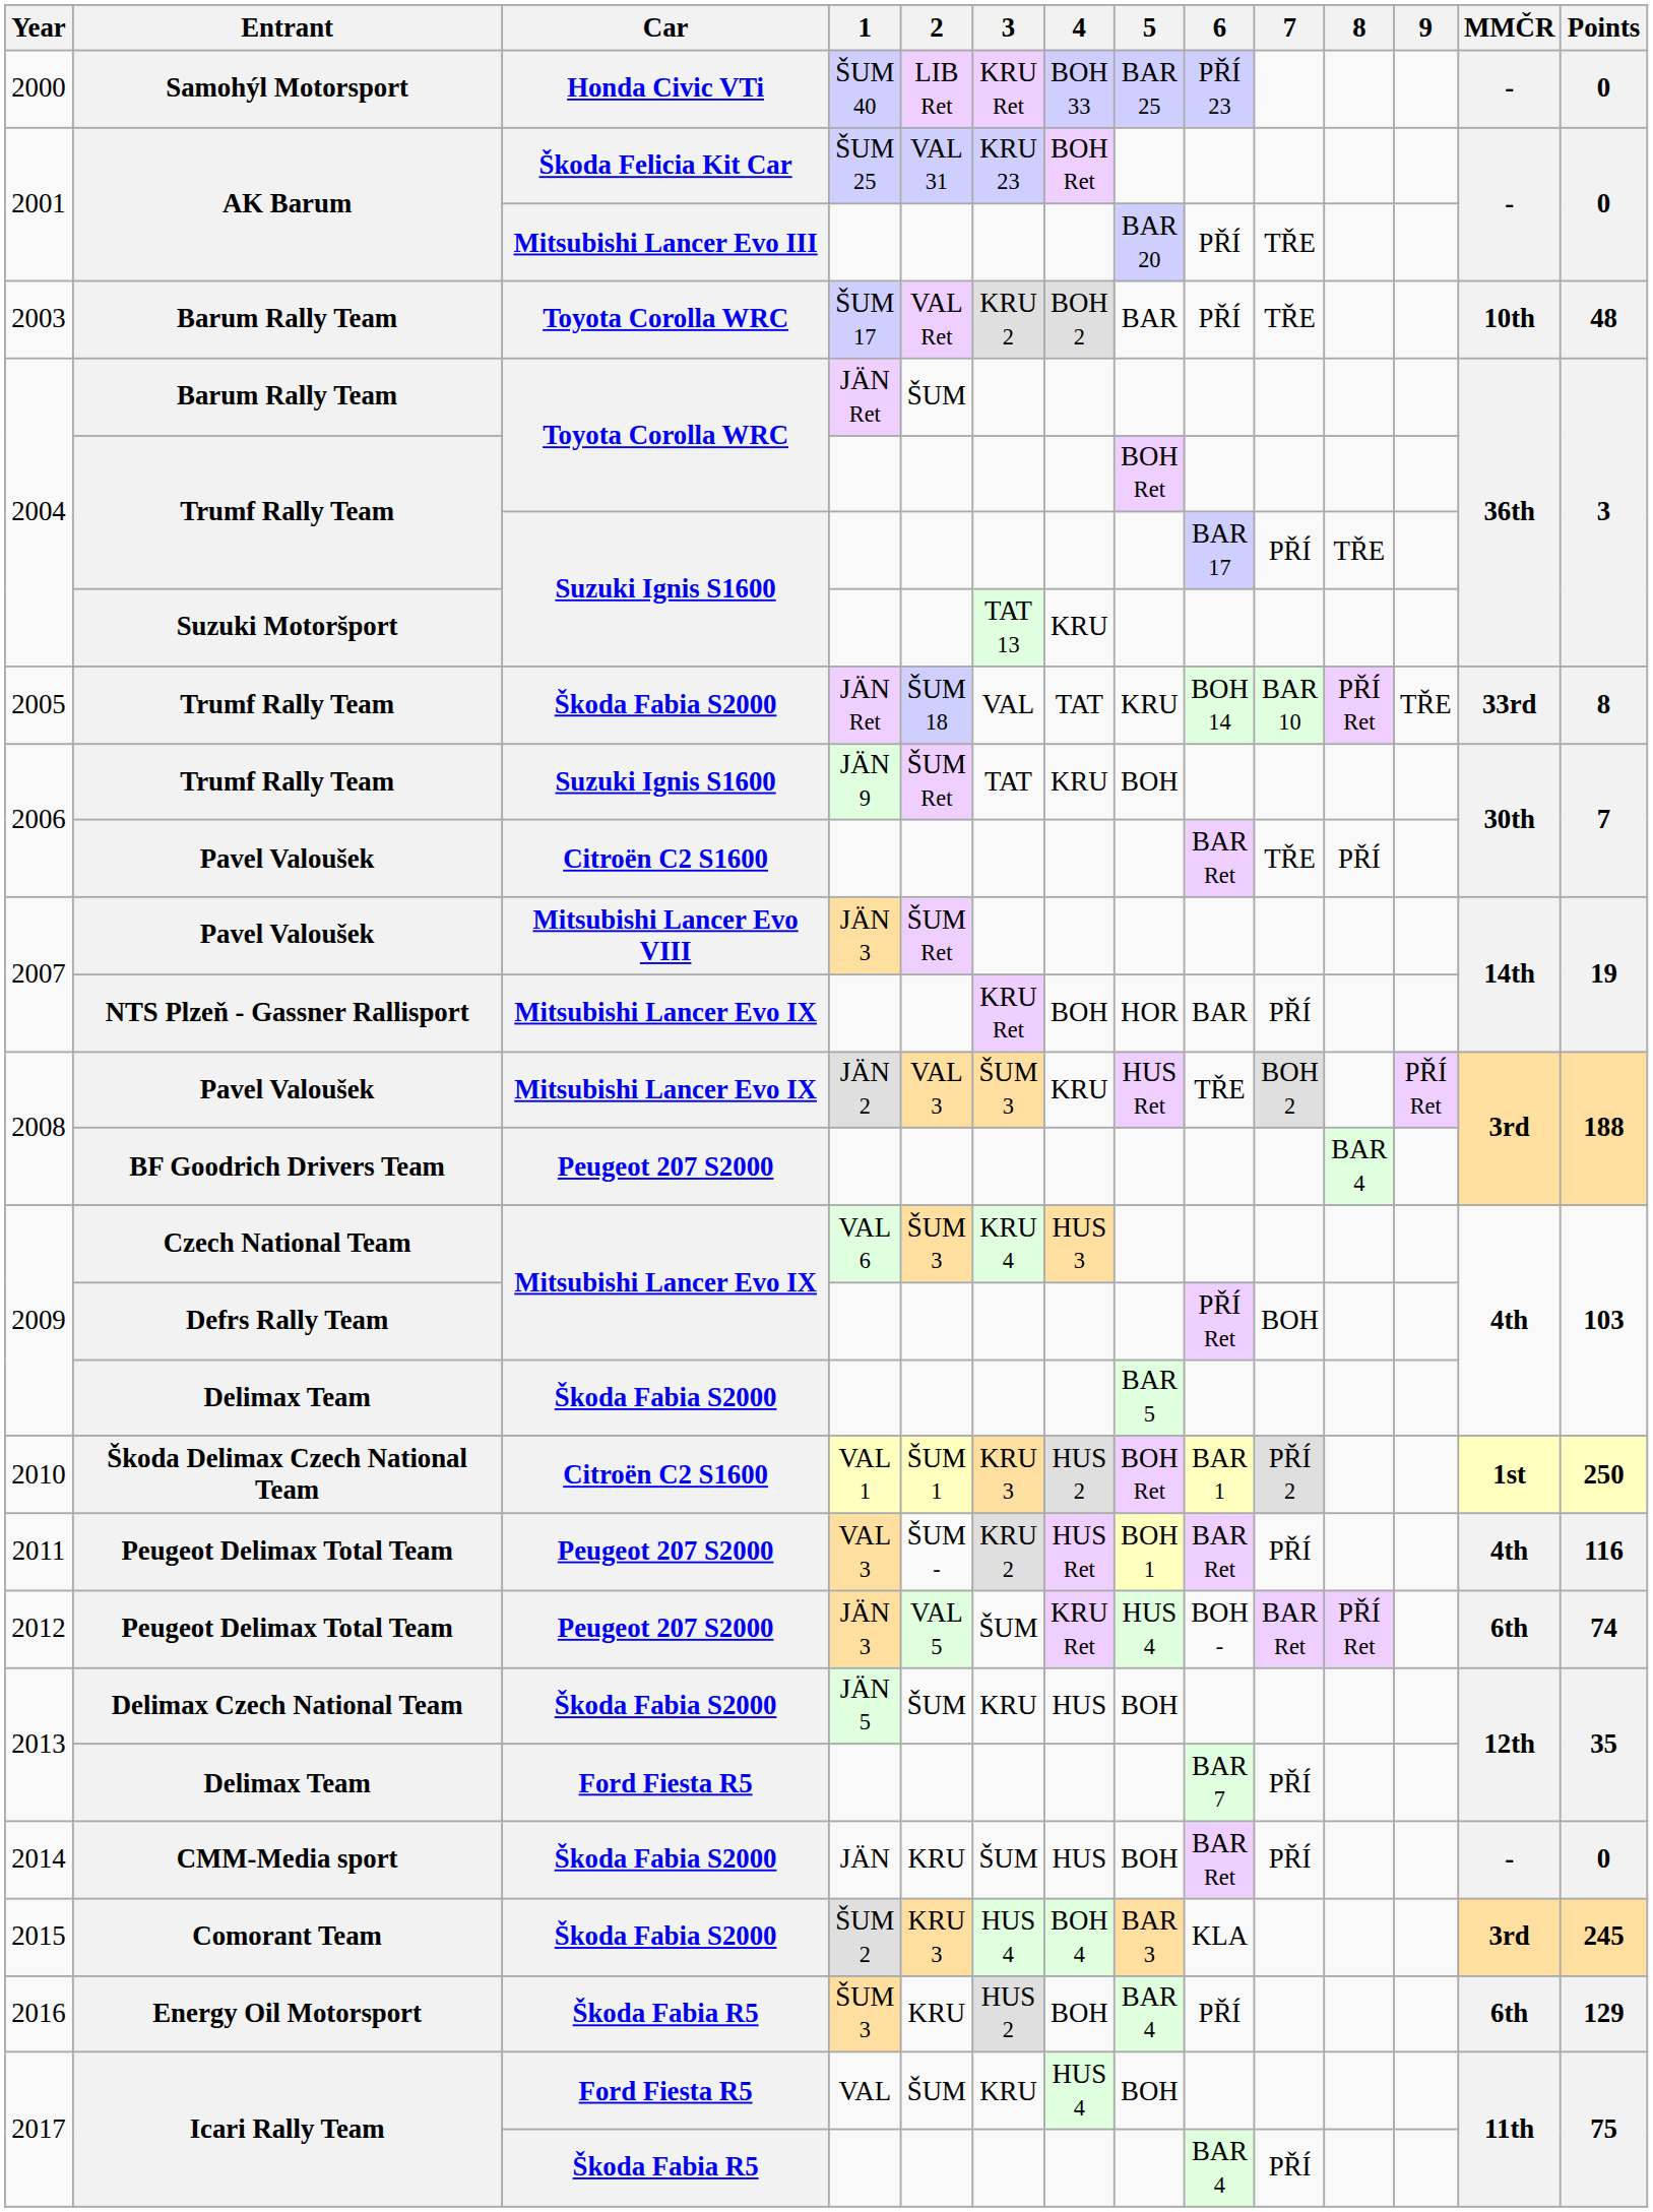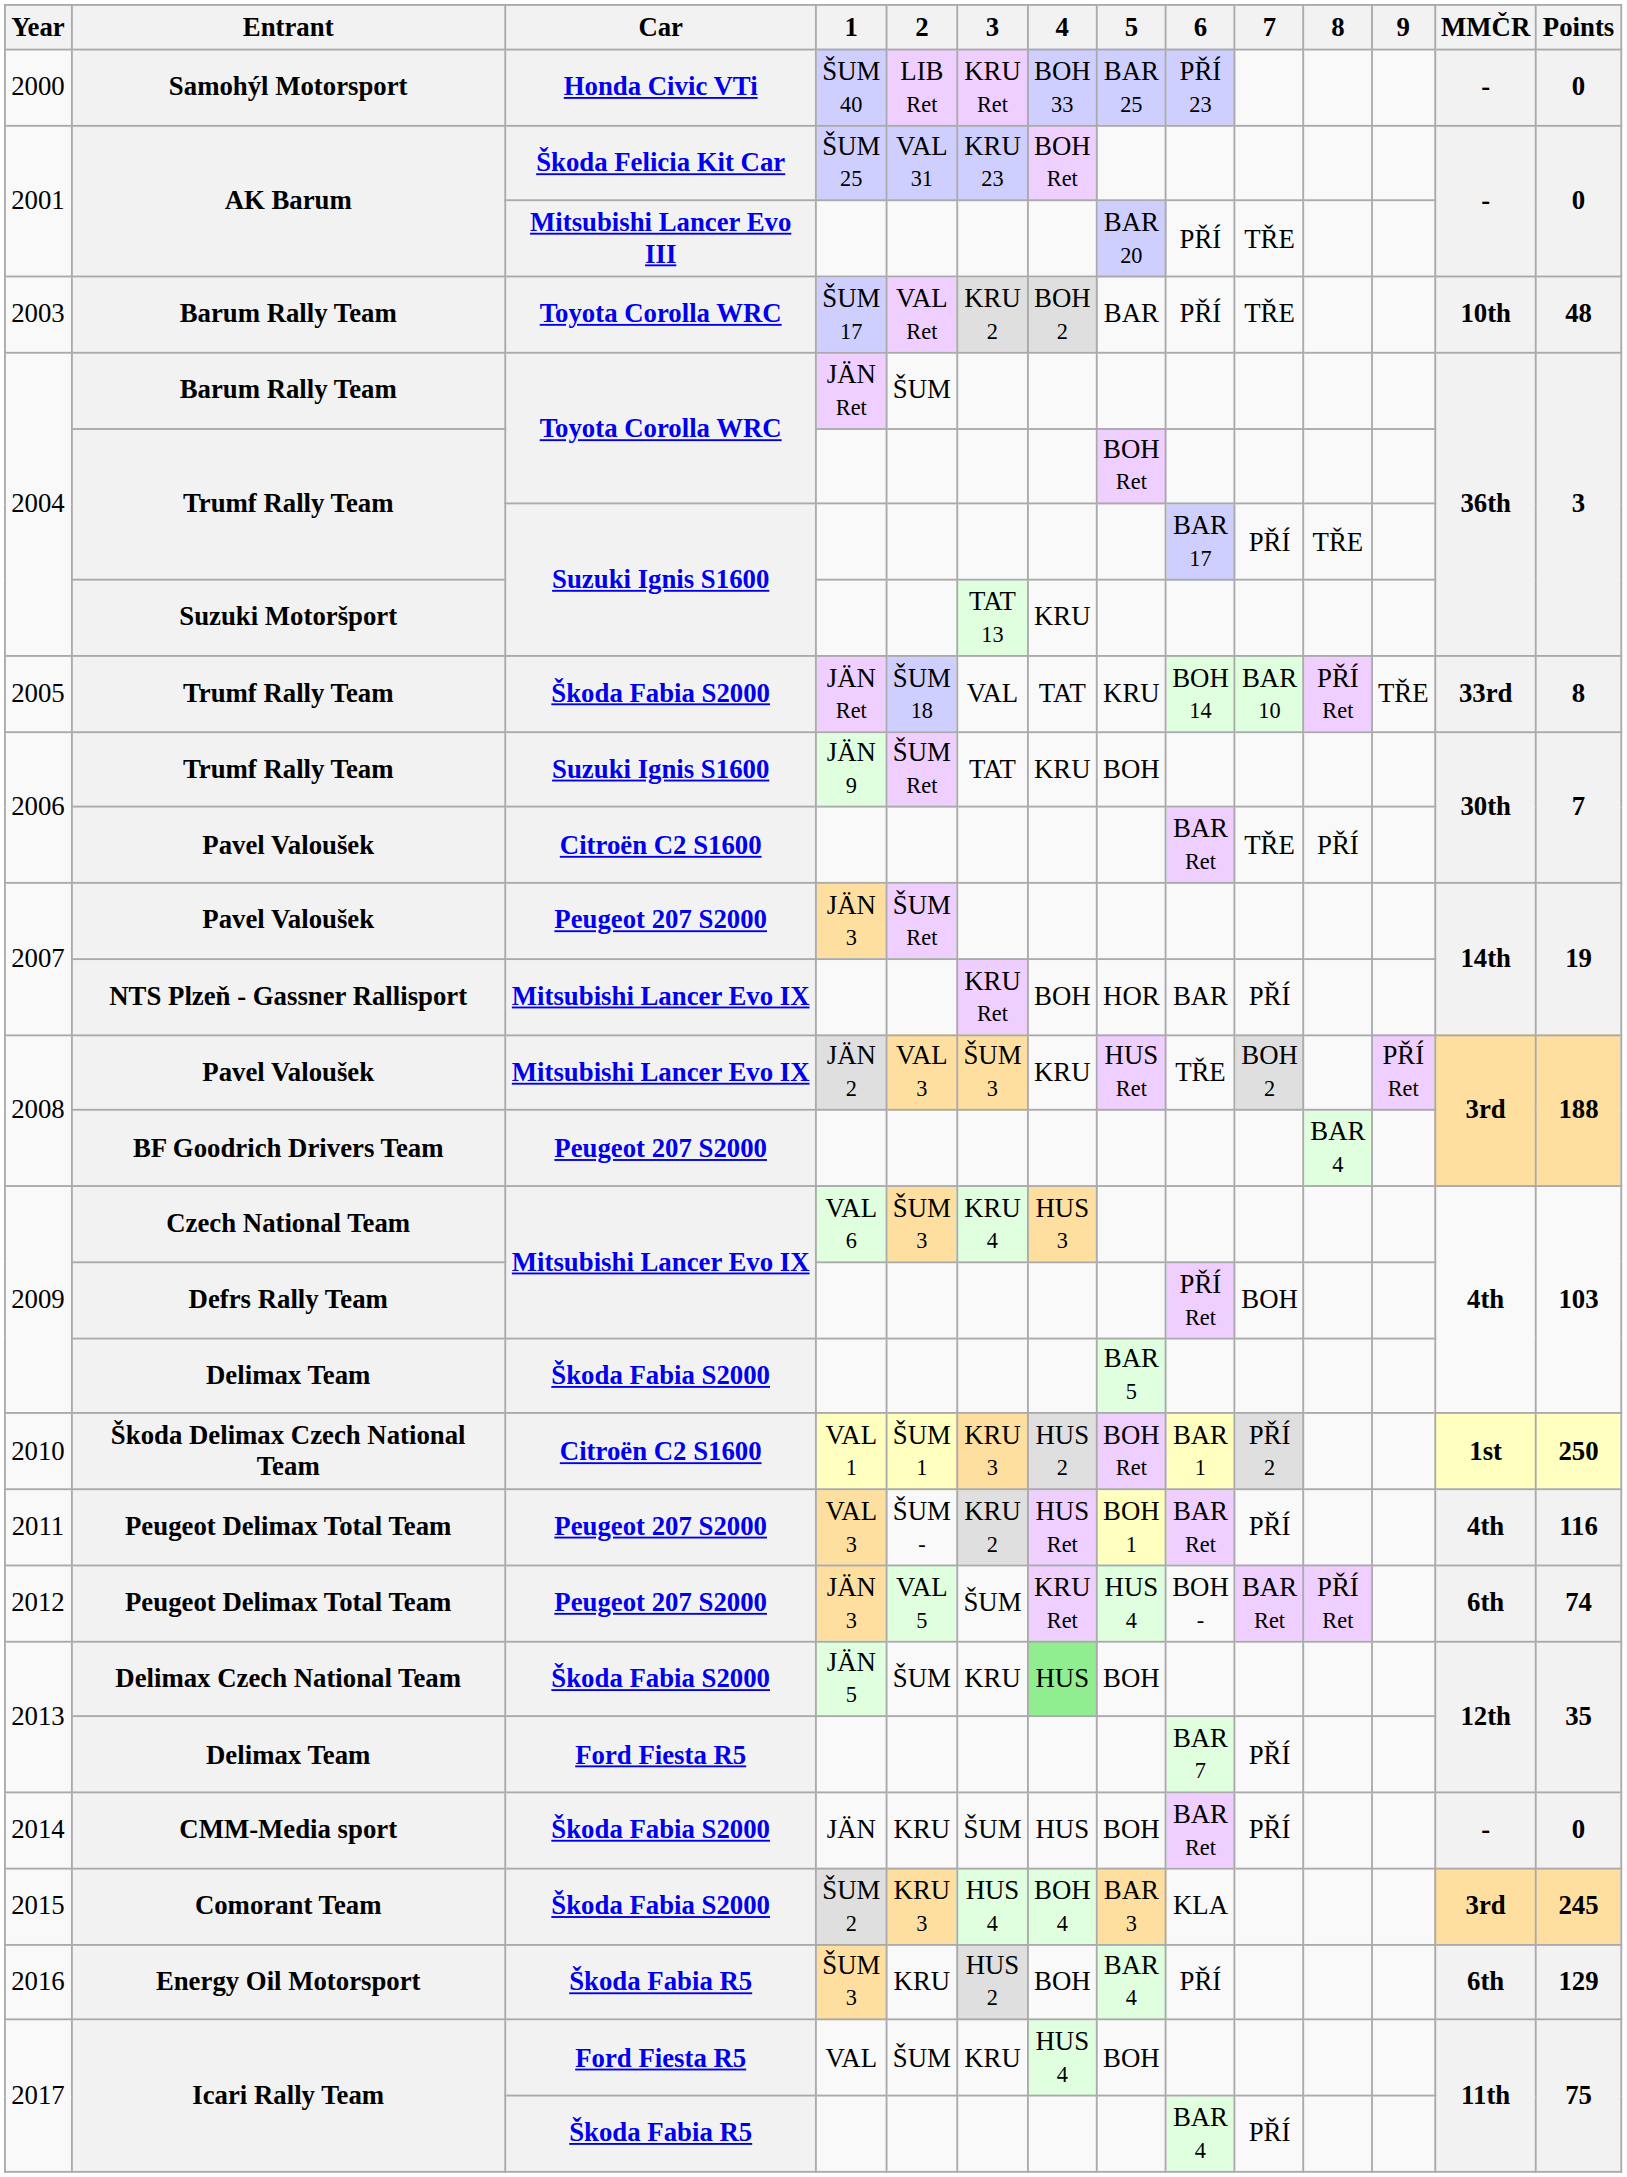Pavel Valoušek / JÄN 3 | Car: Mitsubishi Lancer Evo VIII -> Peugeot 207 S2000
Delimax Czech National Team | 4: no background -> lightgreen background
